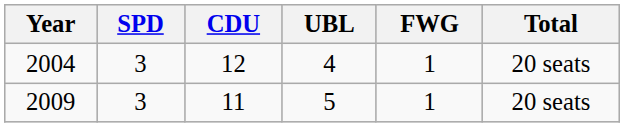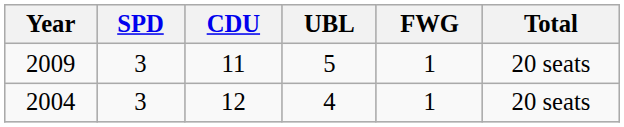rows swapped: 2009 <-> 2004
